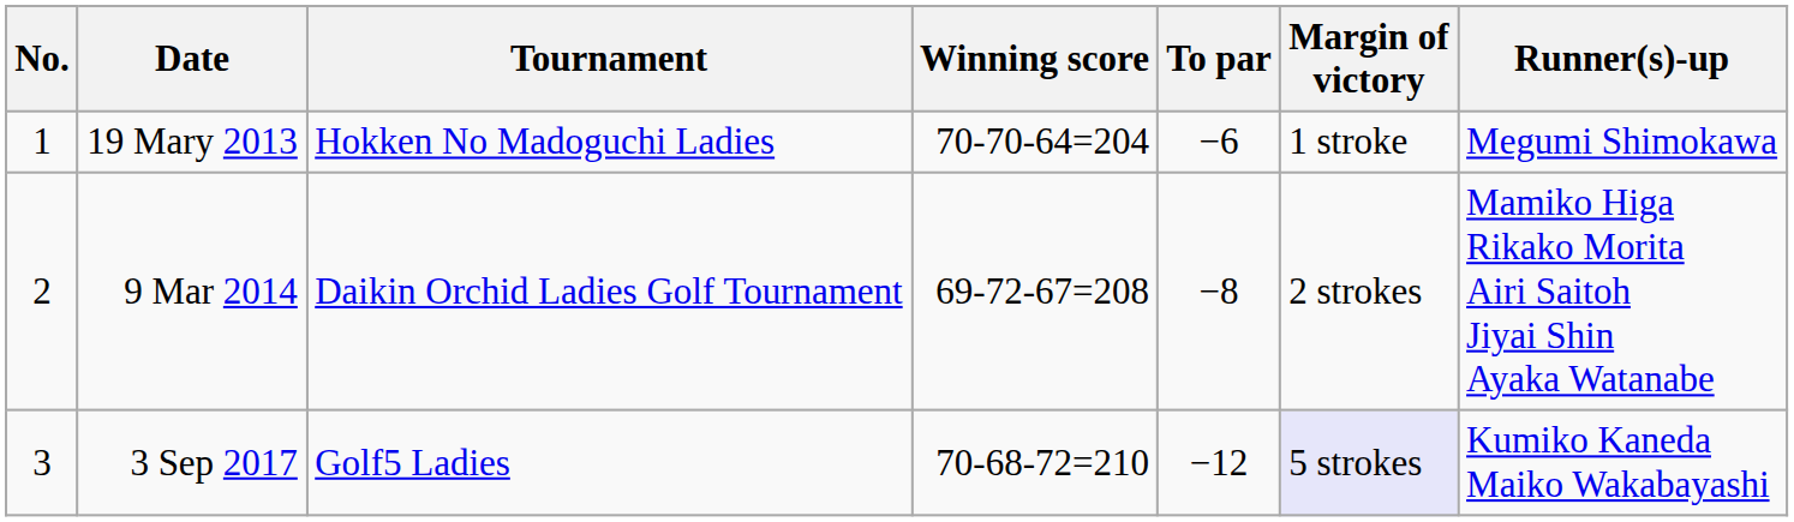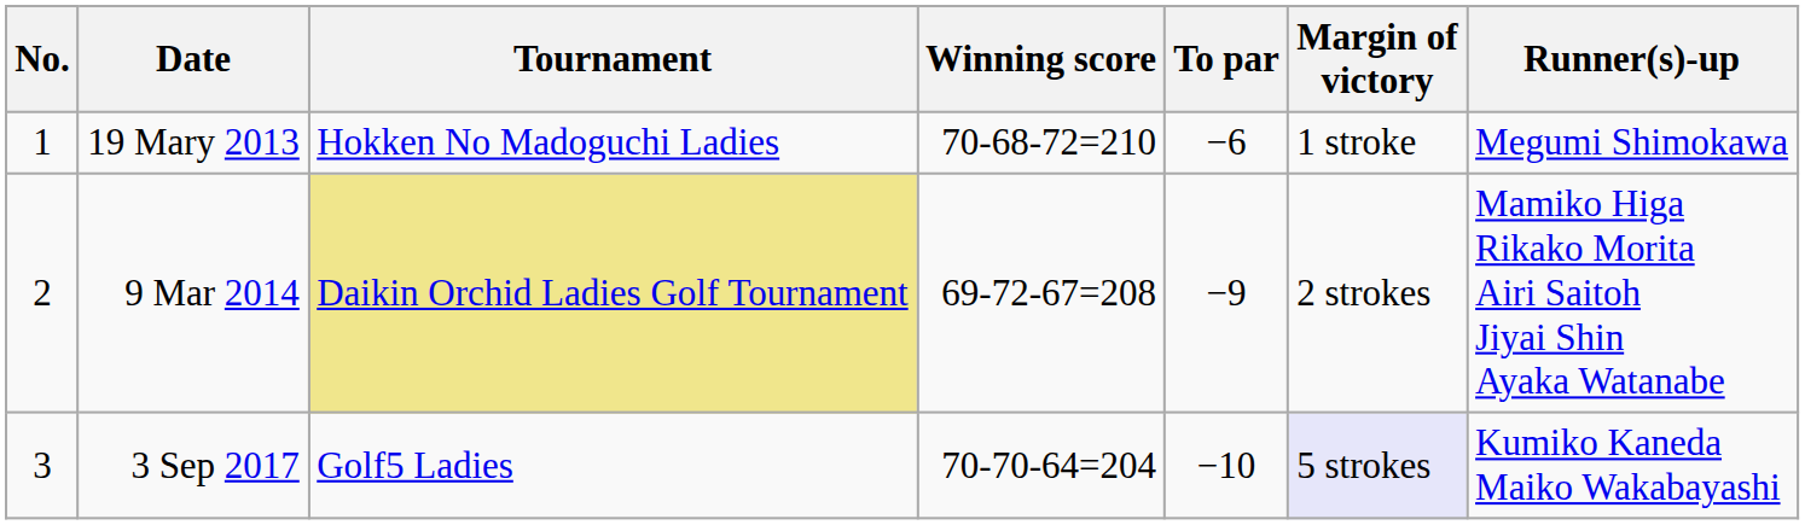19 Mary 2013 | Winning score: 70-70-64=204 -> 70-68-72=210
9 Mar 2014 | Tournament: no background -> khaki background
9 Mar 2014 | To par: −8 -> −9
3 Sep 2017 | Winning score: 70-68-72=210 -> 70-70-64=204
3 Sep 2017 | To par: −12 -> −10
